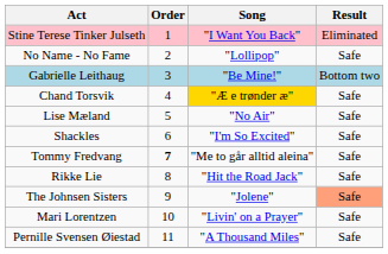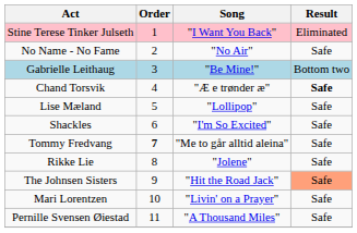No Name - No Fame | Song: "Lollipop" -> "No Air"
Chand Torsvik | Song: gold background -> no background
Chand Torsvik | Result: normal -> bold
Lise Mæland | Song: "No Air" -> "Lollipop"
Rikke Lie | Song: "Hit the Road Jack" -> "Jolene"
The Johnsen Sisters | Song: "Jolene" -> "Hit the Road Jack"
